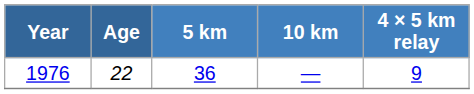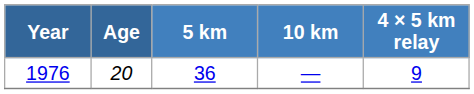1976 | Age: 22 -> 20
